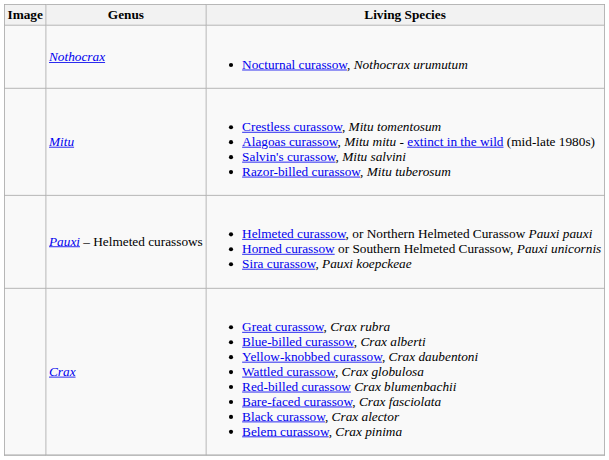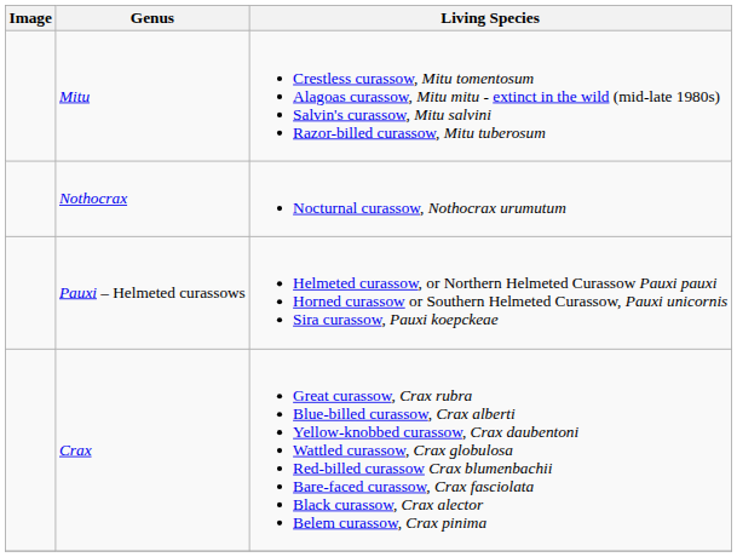rows swapped: Nothocrax <-> Mitu
